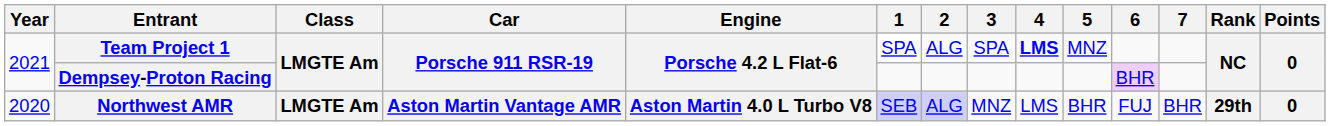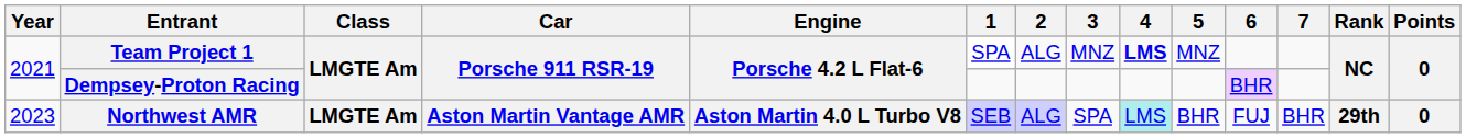Team Project 1 | 3: SPA -> MNZ
Northwest AMR | Year: 2020 -> 2023
Northwest AMR | 3: MNZ -> SPA
Northwest AMR | 4: no background -> paleturquoise background
